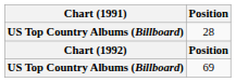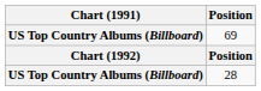rows swapped: 69 <-> 28
